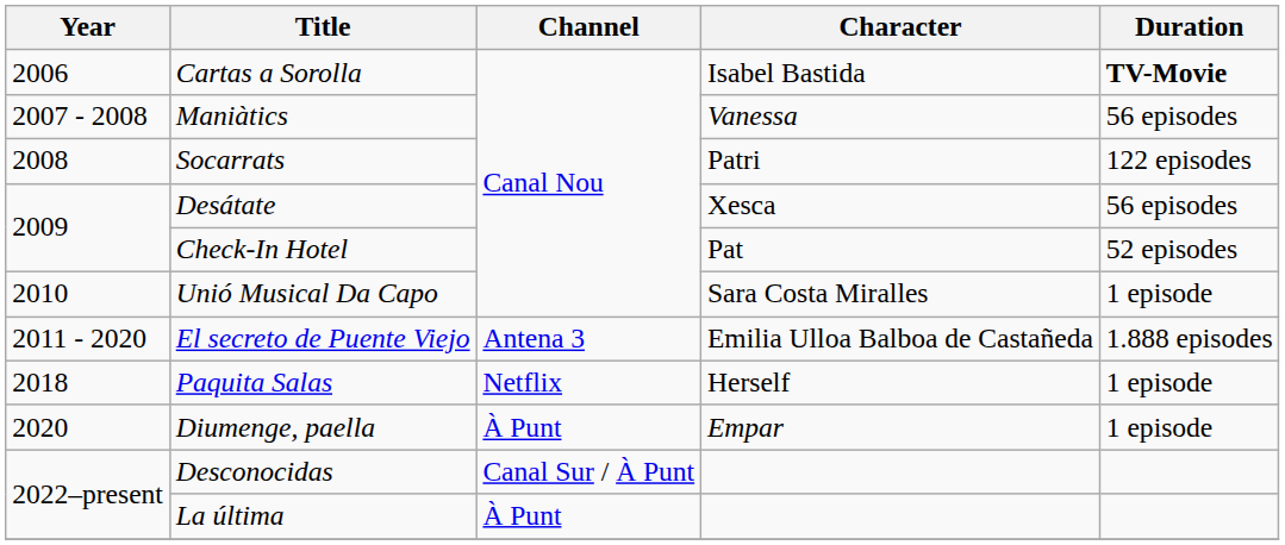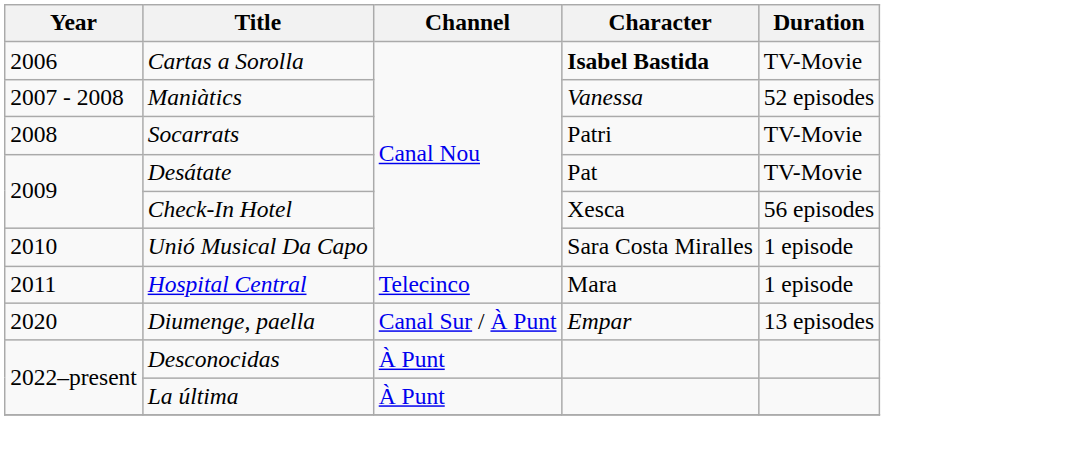Cartas a Sorolla | Character: normal -> bold
Cartas a Sorolla | Duration: bold -> normal
Maniàtics | Duration: 56 episodes -> 52 episodes
Socarrats | Duration: 122 episodes -> TV-Movie
Desátate | Character: Xesca -> Pat
Desátate | Duration: 56 episodes -> TV-Movie
Check-In Hotel | Character: Pat -> Xesca
Check-In Hotel | Duration: 52 episodes -> 56 episodes
+ row: 2011 | Hospital Central | Telecinco | Mara | 1 episode
- row: 2011 - 2020 | El secreto de Puente Viejo | Antena 3 | Emilia Ulloa Balboa de Castañeda | 1.888 episodes
- row: 2018 | Paquita Salas | Netflix | Herself | 1 episode
Diumenge, paella | Channel: À Punt -> Canal Sur / À Punt
Diumenge, paella | Duration: 1 episode -> 13 episodes
Desconocidas | Channel: Canal Sur / À Punt -> À Punt
